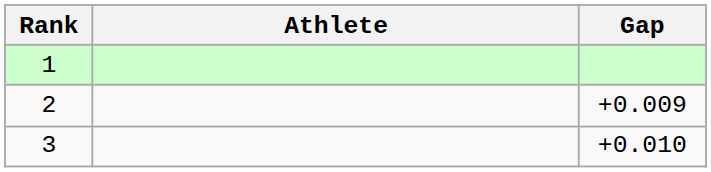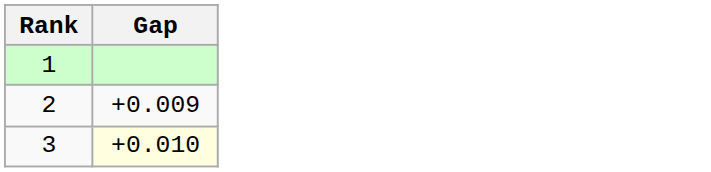- column: Athlete
3 | Gap: no background -> lightyellow background
